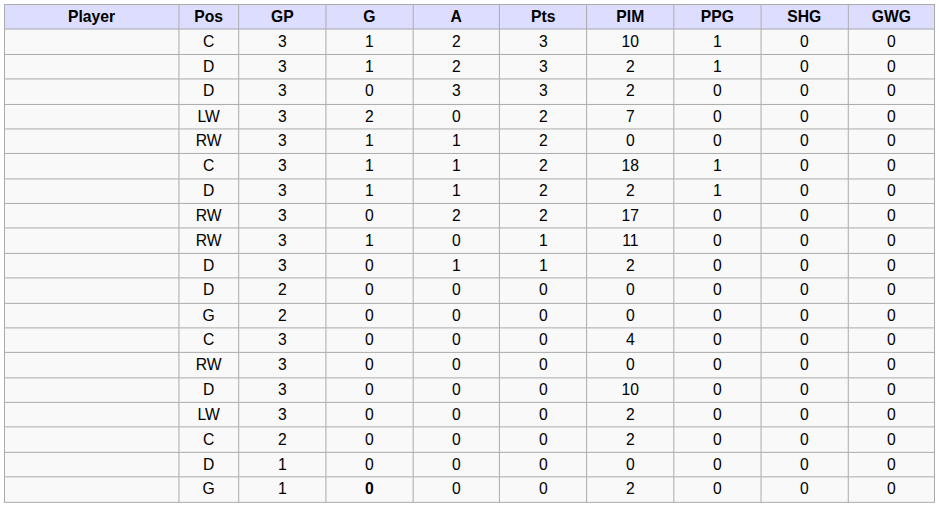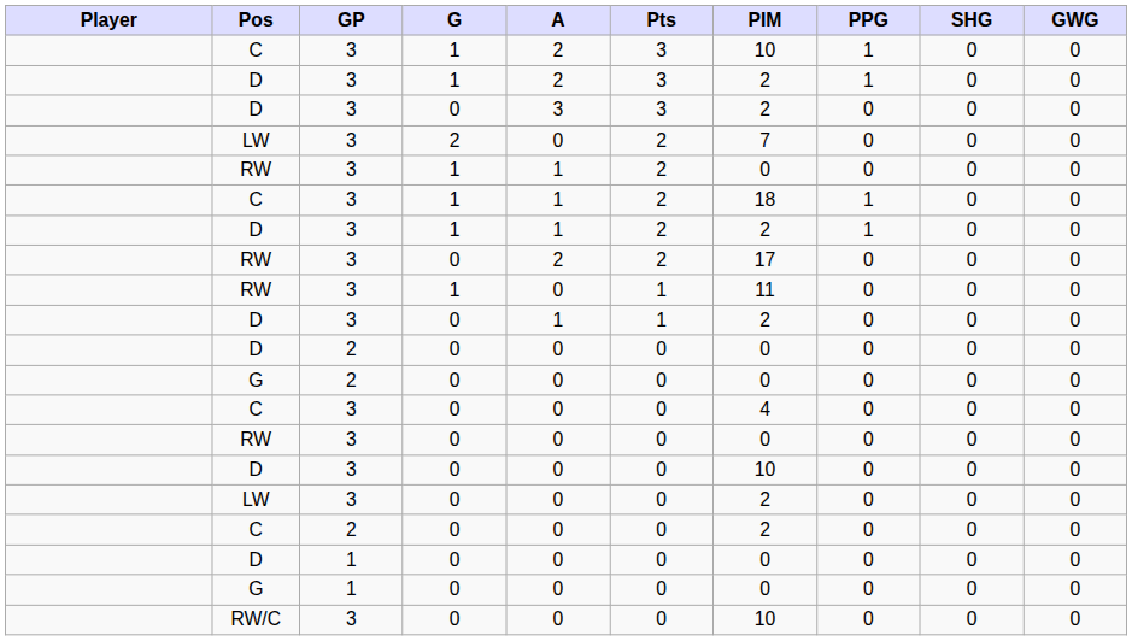G / 1 | G: bold -> normal
G / 1 | PIM: 2 -> 0
+ row: RW/C | 3 | 0 | 0 | 0 | 10 | 0 | 0 | 0
